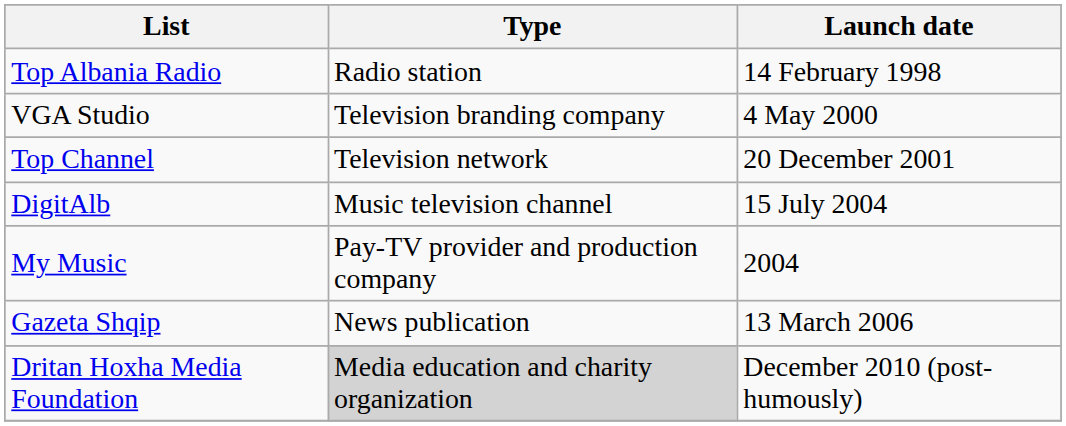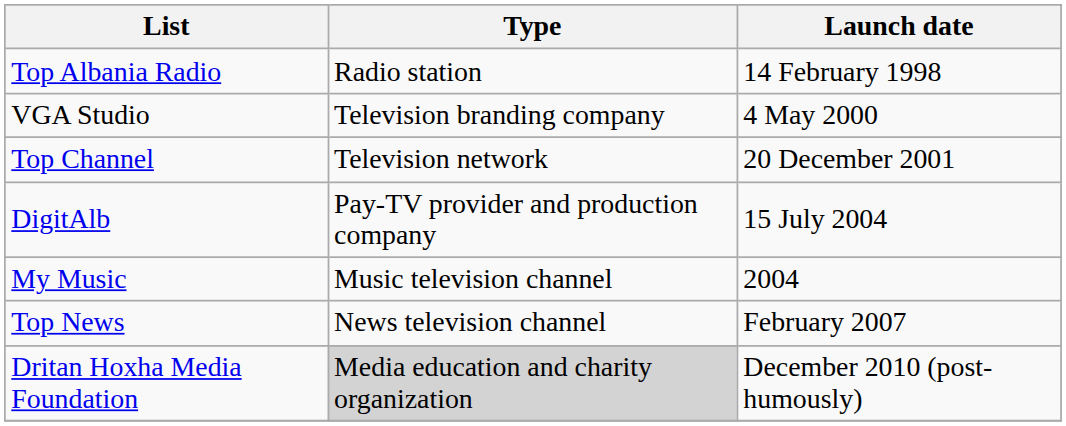DigitAlb | Type: Music television channel -> Pay-TV provider and production company
My Music | Type: Pay-TV provider and production company -> Music television channel
- row: Gazeta Shqip | News publication | 13 March 2006
+ row: Top News | News television channel | February 2007
